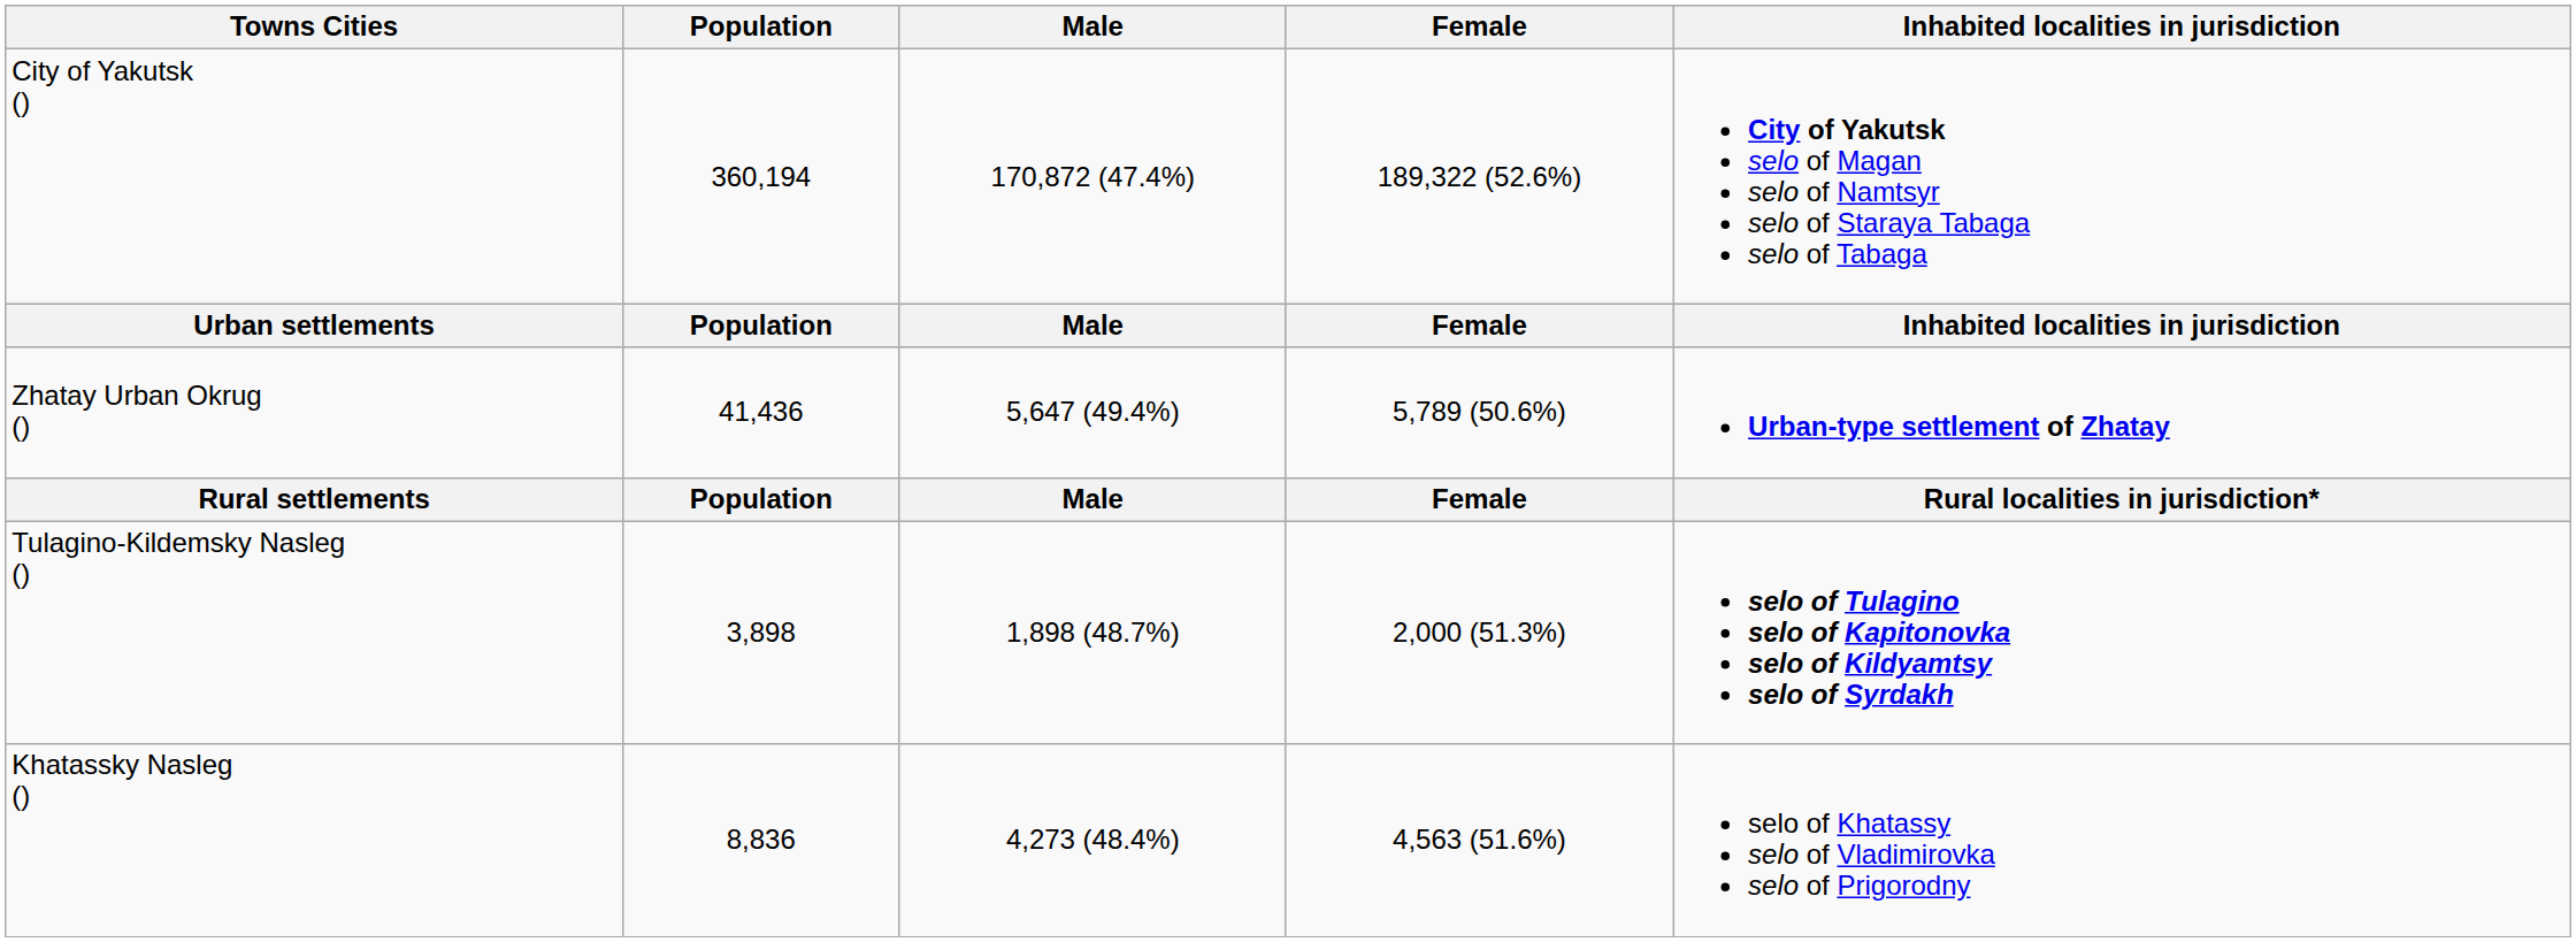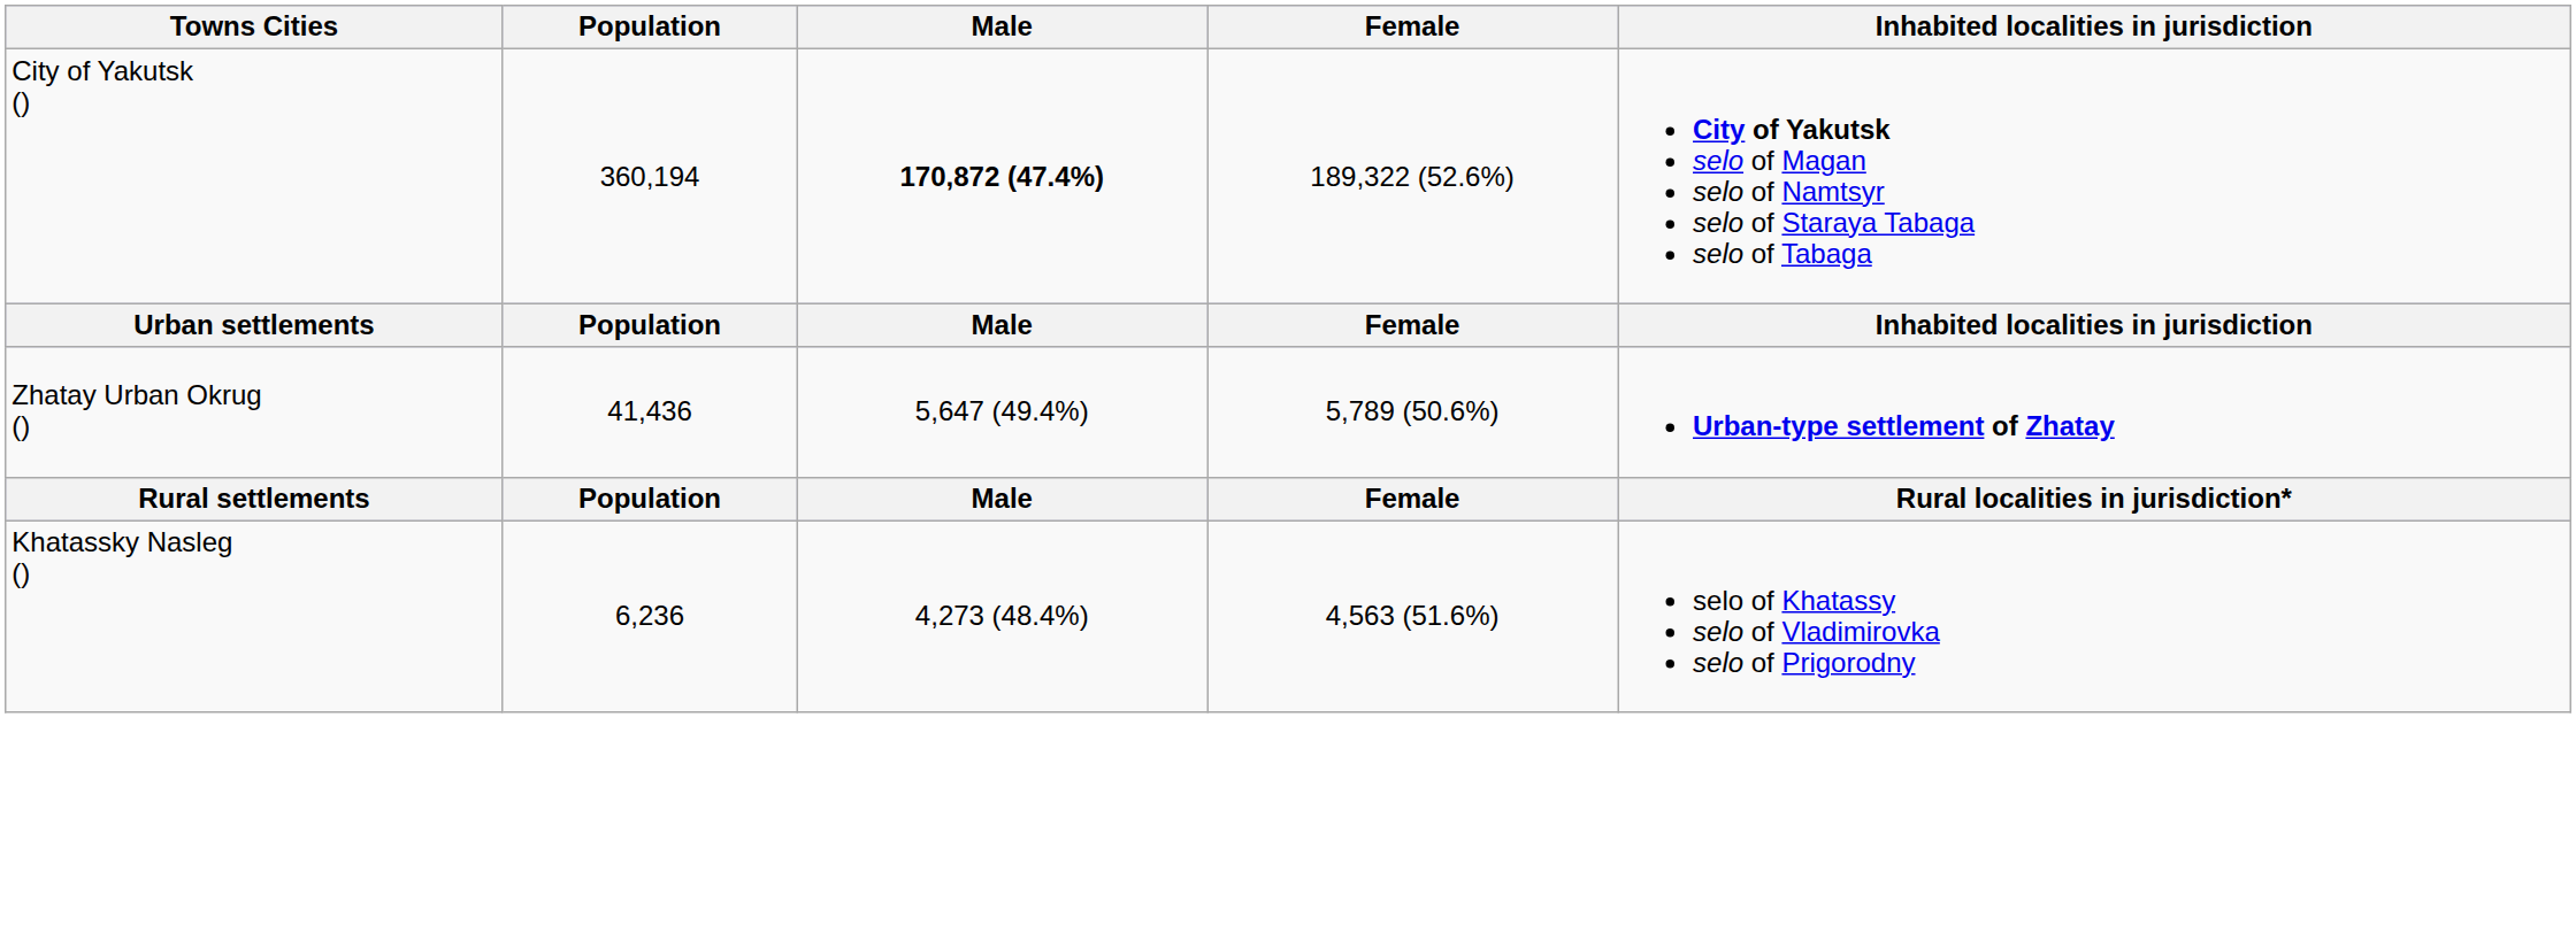City of Yakutsk () | Male: normal -> bold
- row: Tulagino-Kildemsky Nasleg () | 3,898 | 1,898 (48.7%) | 2,000 (51.3%) | selo of Tulagino selo of Kapitonovka selo of Kildyamtsy selo of Syrdakh
Khatassky Nasleg () | Population: 8,836 -> 6,236
